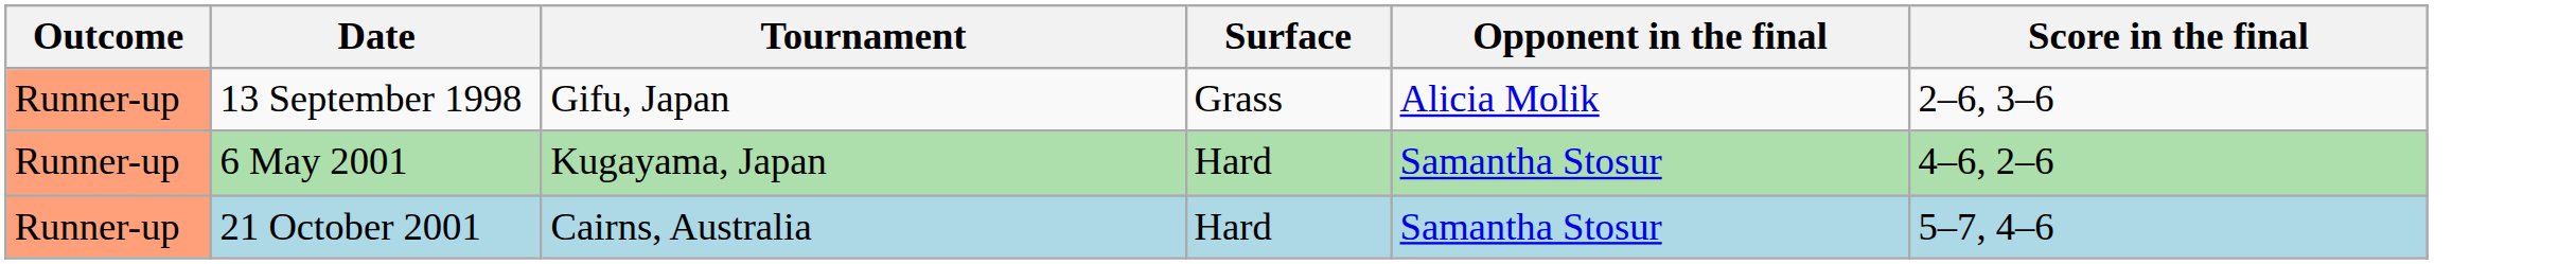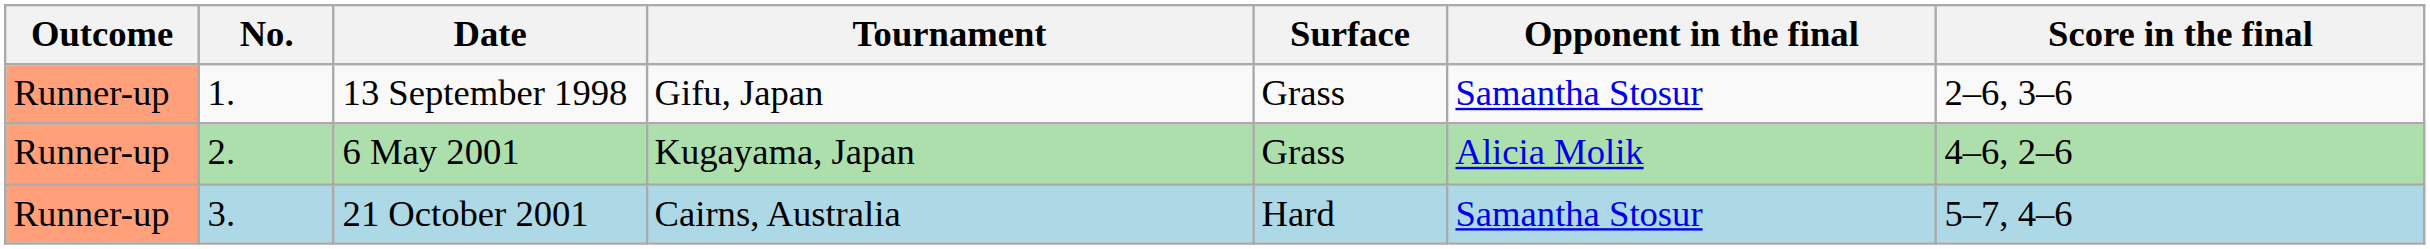+ column: No. | 1. | 2. | 3.
13 September 1998 | Opponent in the final: Alicia Molik -> Samantha Stosur
6 May 2001 | Surface: Hard -> Grass
6 May 2001 | Opponent in the final: Samantha Stosur -> Alicia Molik
